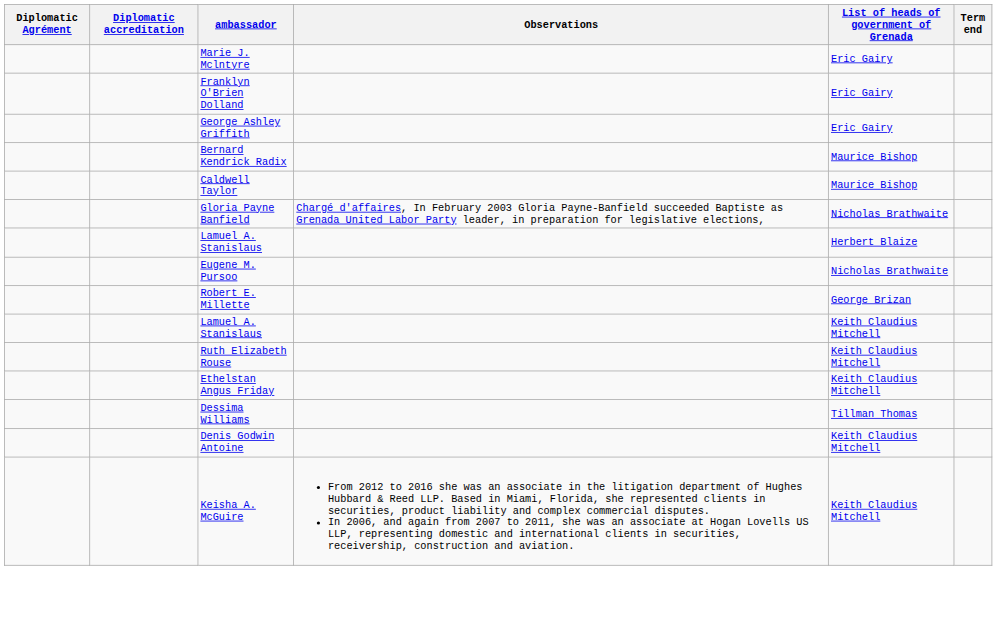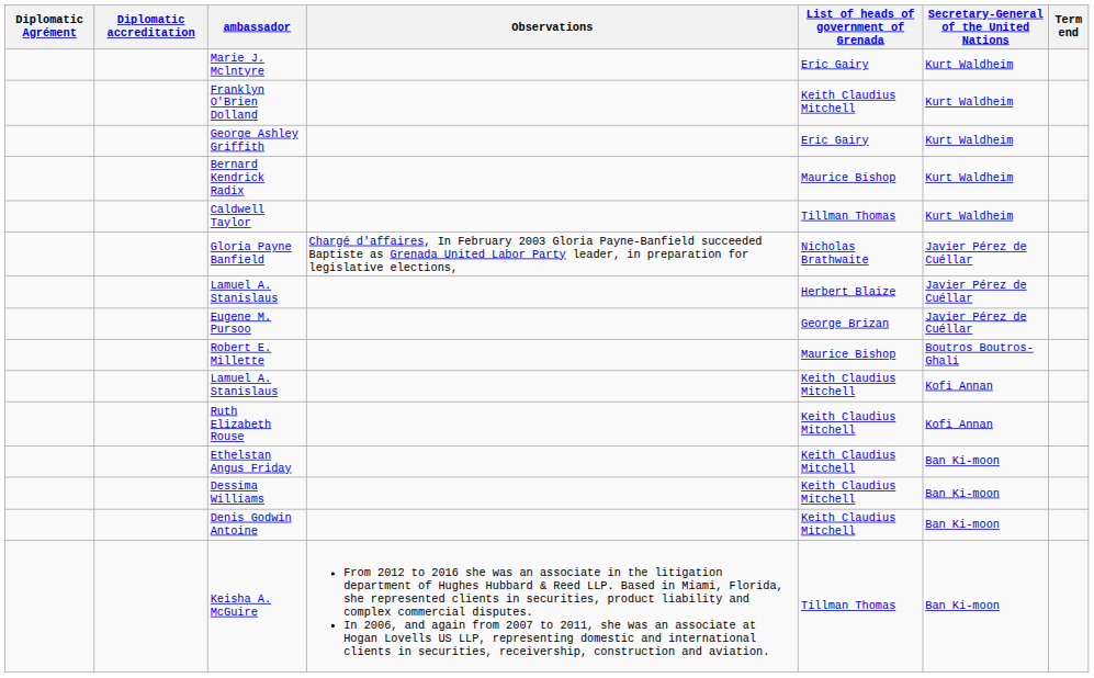+ column: Secretary-General of the United Nations | Kurt Waldheim | Kurt Waldheim | Kurt Waldheim | Kurt Waldheim | Kurt Waldheim | Javier Pérez de Cuéllar | Javier Pérez de Cuéllar | Javier Pérez de Cuéllar | Boutros Boutros-Ghali | Kofi Annan | Kofi Annan | Ban Ki-moon | Ban Ki-moon | Ban Ki-moon | Ban Ki-moon
Franklyn O'Brien Dolland | List of heads of government of Grenada: Eric Gairy -> Keith Claudius Mitchell
Caldwell Taylor | List of heads of government of Grenada: Maurice Bishop -> Tillman Thomas
Eugene M. Pursoo | List of heads of government of Grenada: Nicholas Brathwaite -> George Brizan
Robert E. Millette | List of heads of government of Grenada: George Brizan -> Maurice Bishop
Dessima Williams | List of heads of government of Grenada: Tillman Thomas -> Keith Claudius Mitchell
Keisha A. McGuire | List of heads of government of Grenada: Keith Claudius Mitchell -> Tillman Thomas
